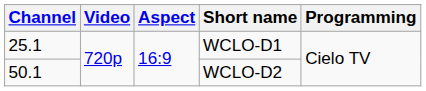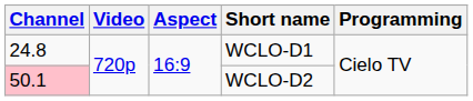WCLO-D1 | Channel: 25.1 -> 24.8
WCLO-D2 | Channel: no background -> pink background
